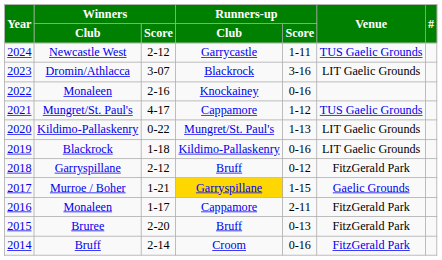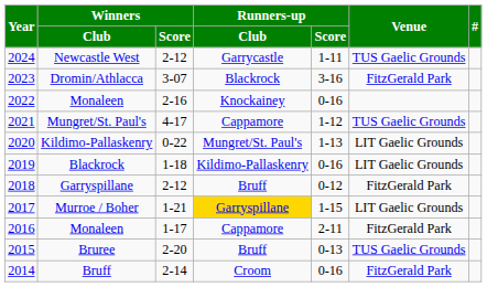Dromin/Athlacca | Venue: LIT Gaelic Grounds -> FitzGerald Park
Murroe / Boher | Venue: Gaelic Grounds -> LIT Gaelic Grounds
Bruree | Venue: FitzGerald Park -> TUS Gaelic Grounds
